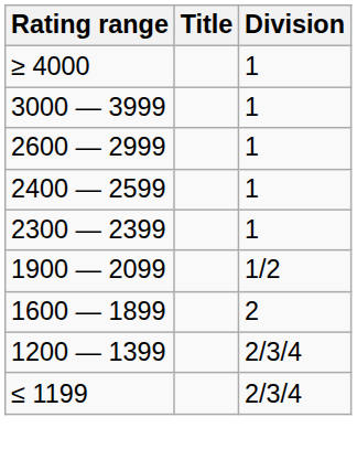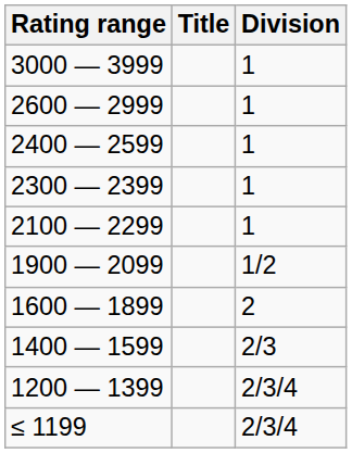- row: ≥ 4000 | 1
+ row: 2100 — 2299 | 1
+ row: 1400 — 1599 | 2/3
